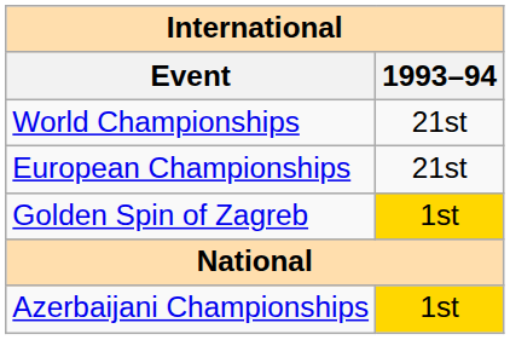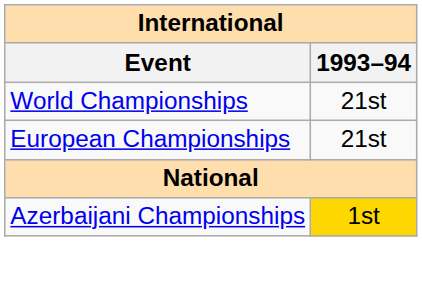- row: Golden Spin of Zagreb | 1st
